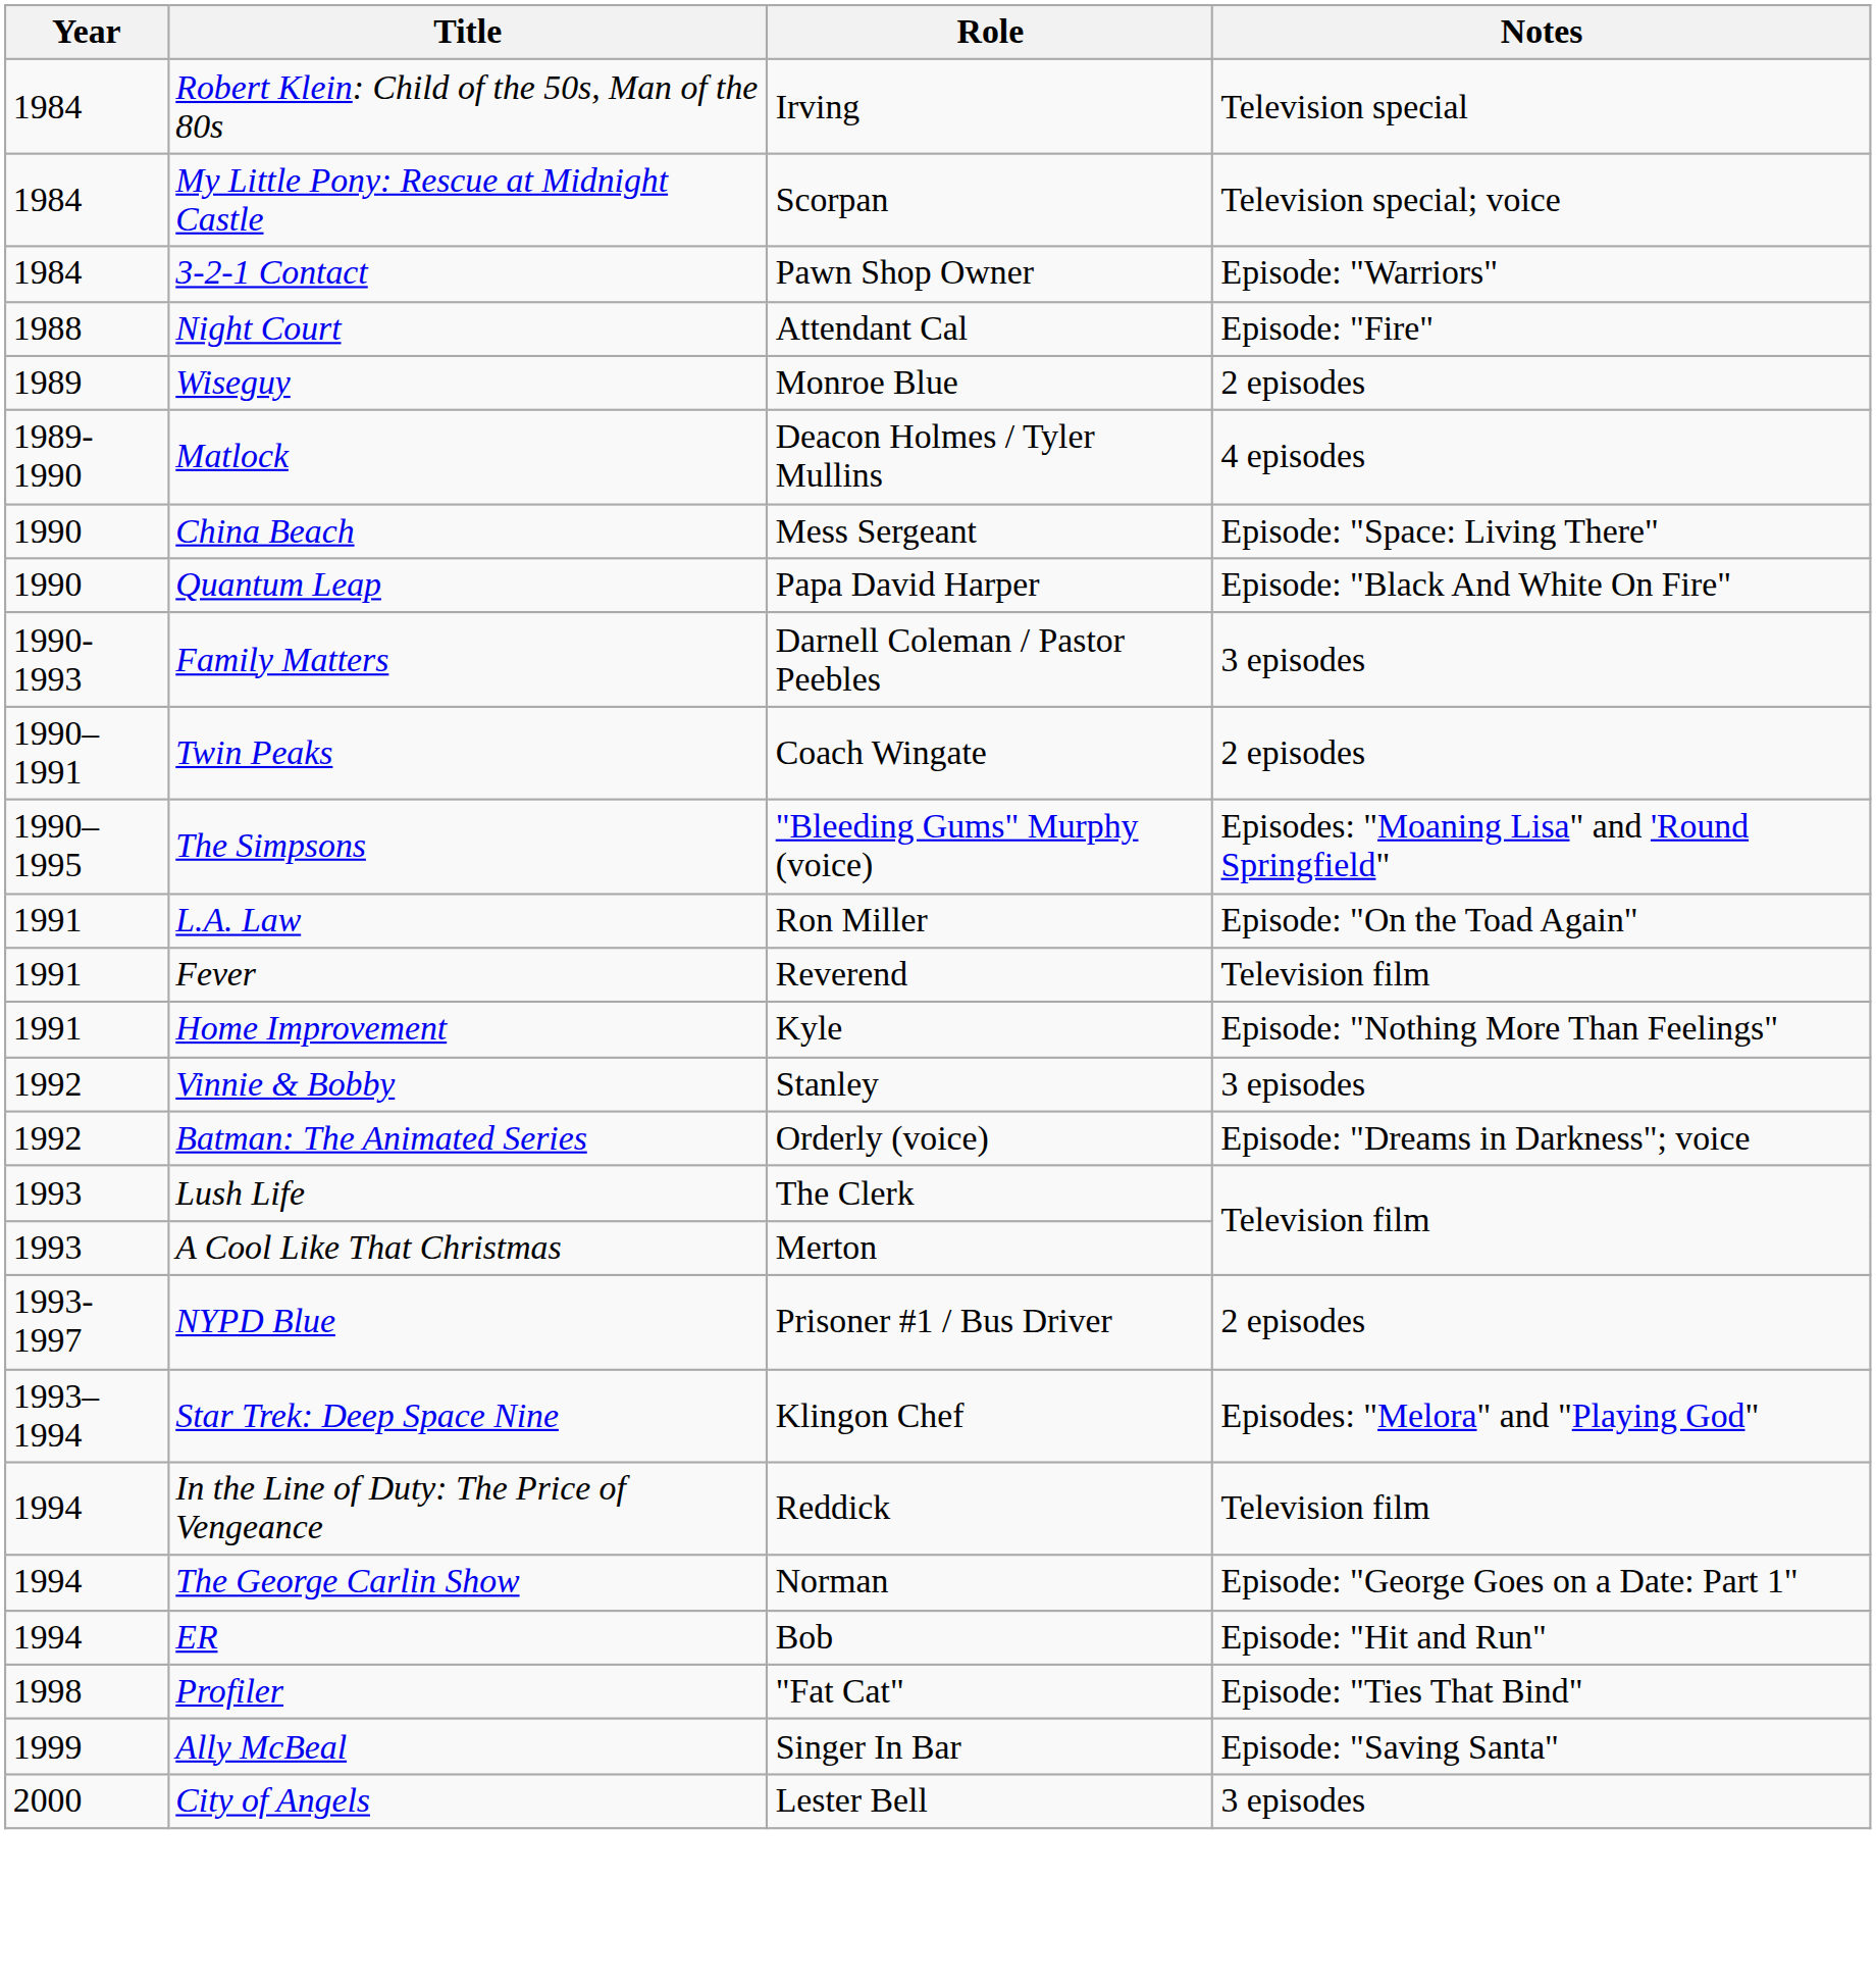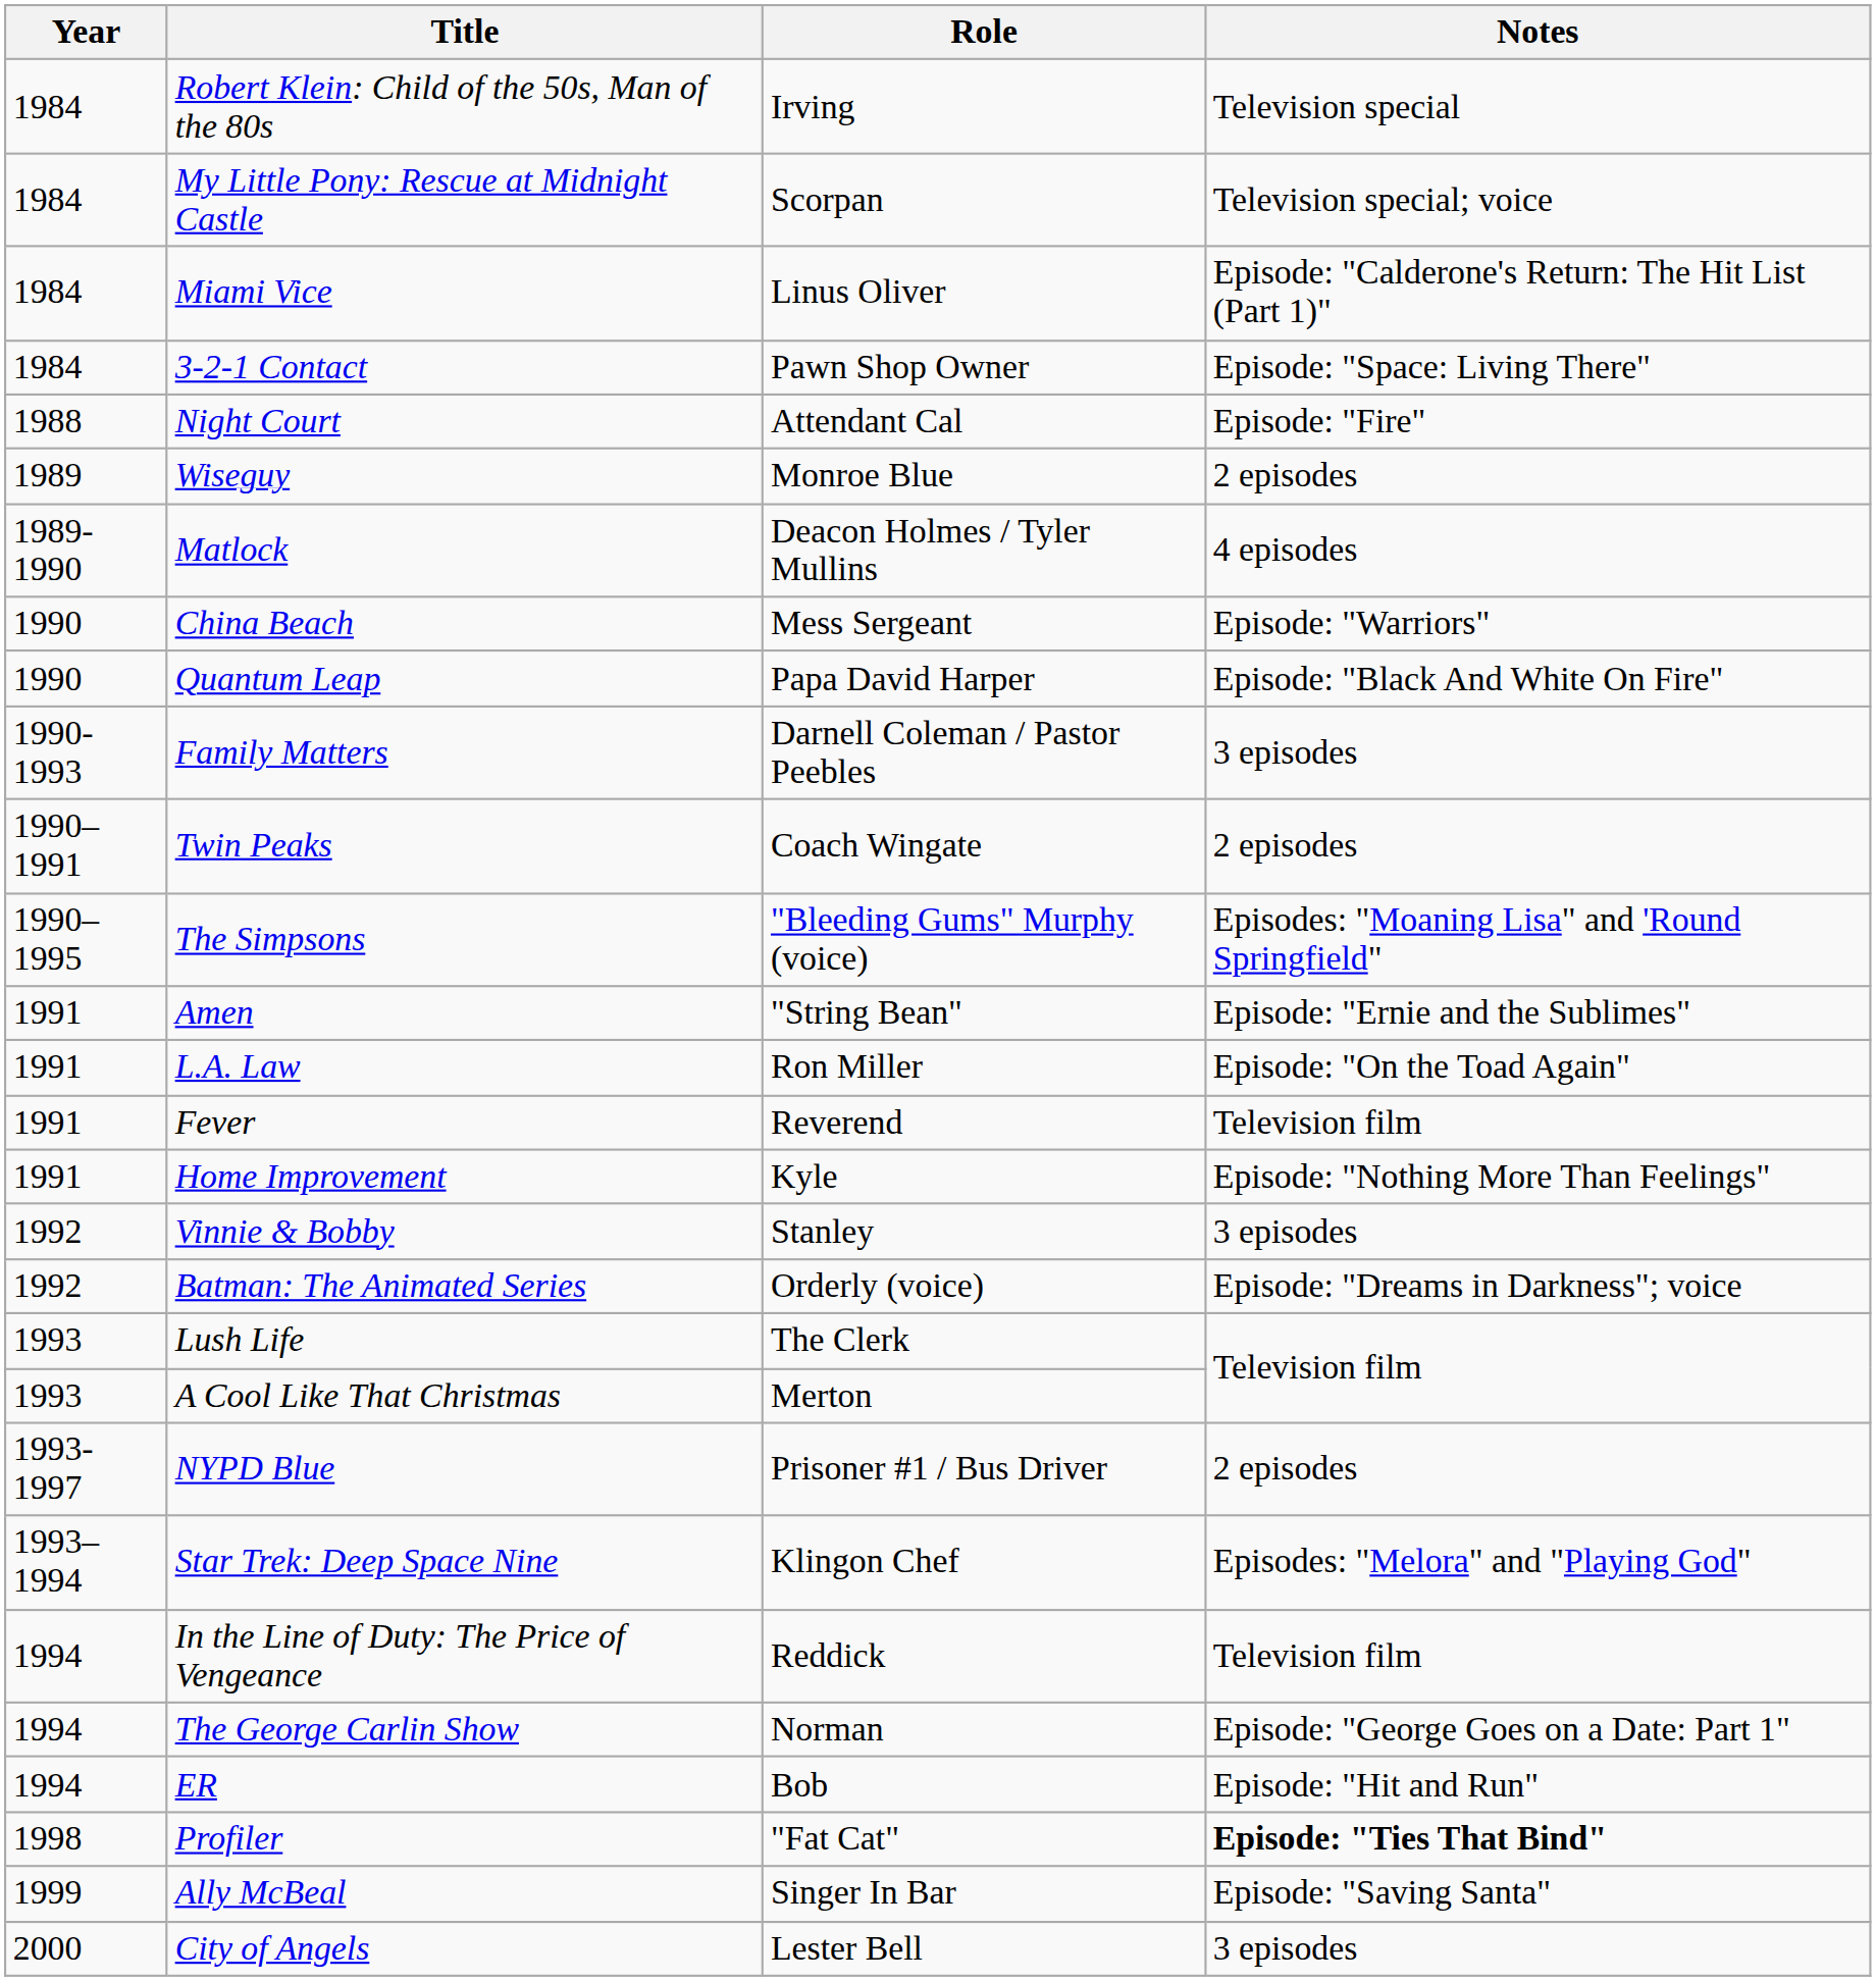+ row: 1984 | Miami Vice | Linus Oliver | Episode: "Calderone's Return: The Hit List (Part 1)"
3-2-1 Contact | Notes: Episode: "Warriors" -> Episode: "Space: Living There"
China Beach | Notes: Episode: "Space: Living There" -> Episode: "Warriors"
+ row: 1991 | Amen | "String Bean" | Episode: "Ernie and the Sublimes"
Profiler | Notes: normal -> bold
